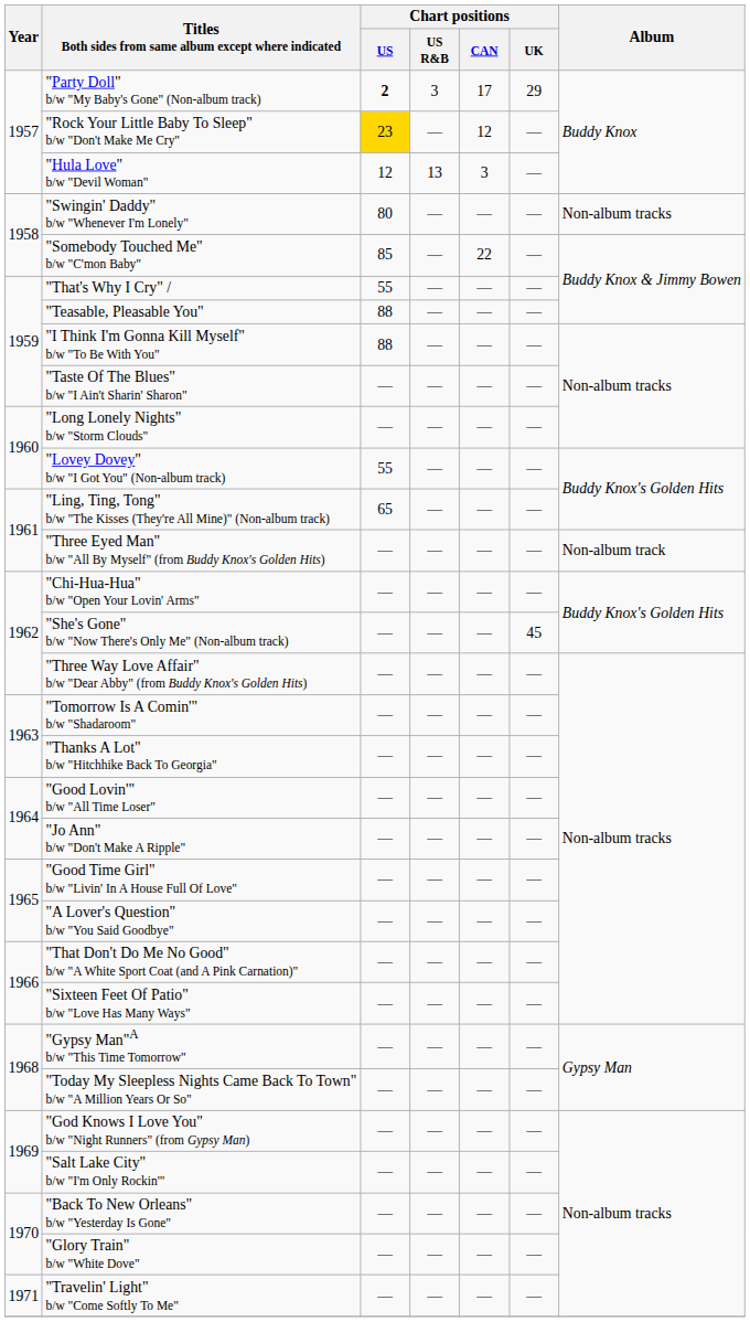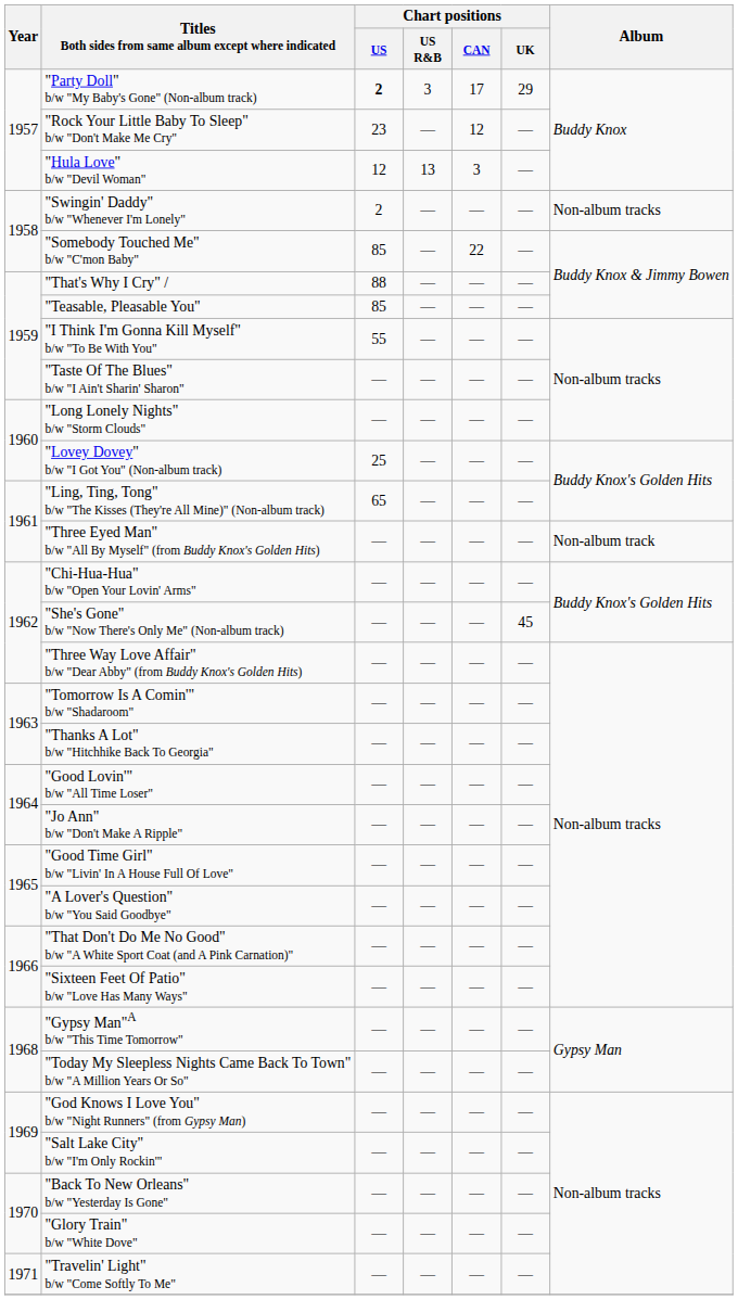"Rock Your Little Baby To Sleep" b/w "Don't Make Me Cry" | Chart positions / US: gold background -> no background
"Swingin' Daddy" b/w "Whenever I'm Lonely" | Chart positions / US: 80 -> 2
"That's Why I Cry" / | Chart positions / US: 55 -> 88
"Teasable, Pleasable You" | Chart positions / US: 88 -> 85
"I Think I'm Gonna Kill Myself" b/w "To Be With You" | Chart positions / US: 88 -> 55
"Lovey Dovey" b/w "I Got You" (Non-album track) | Chart positions / US: 55 -> 25
